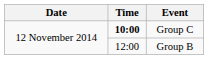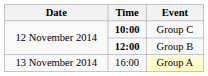Group B | Time: normal -> bold
+ row: 13 November 2014 | 16:00 | Group A
